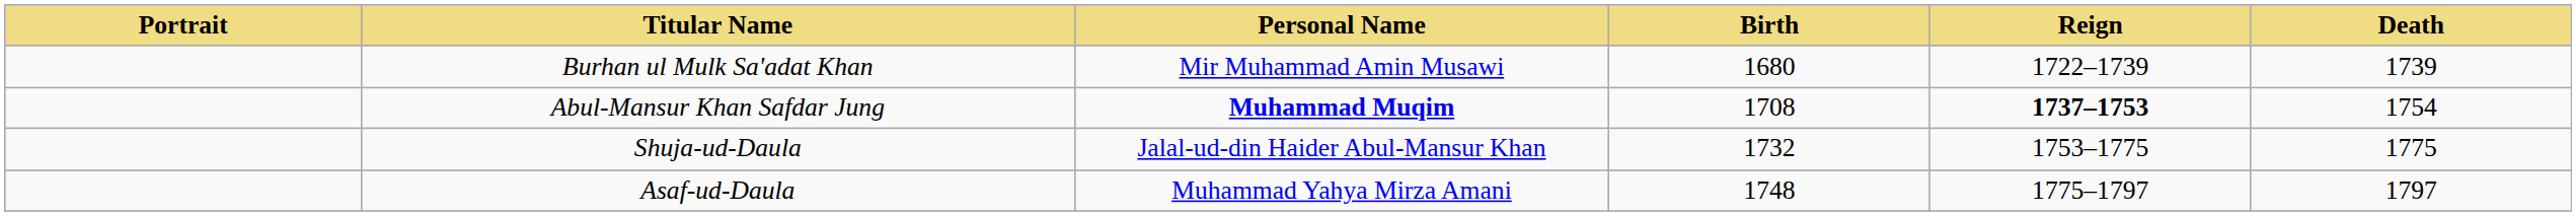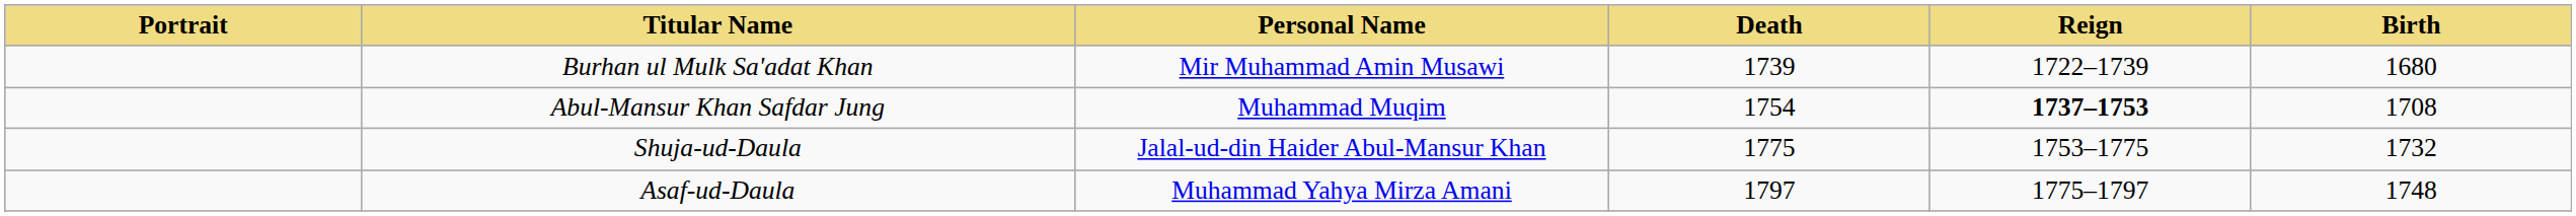columns swapped: Birth <-> Death
Abul-Mansur Khan Safdar Jung | Personal Name: bold -> normal
